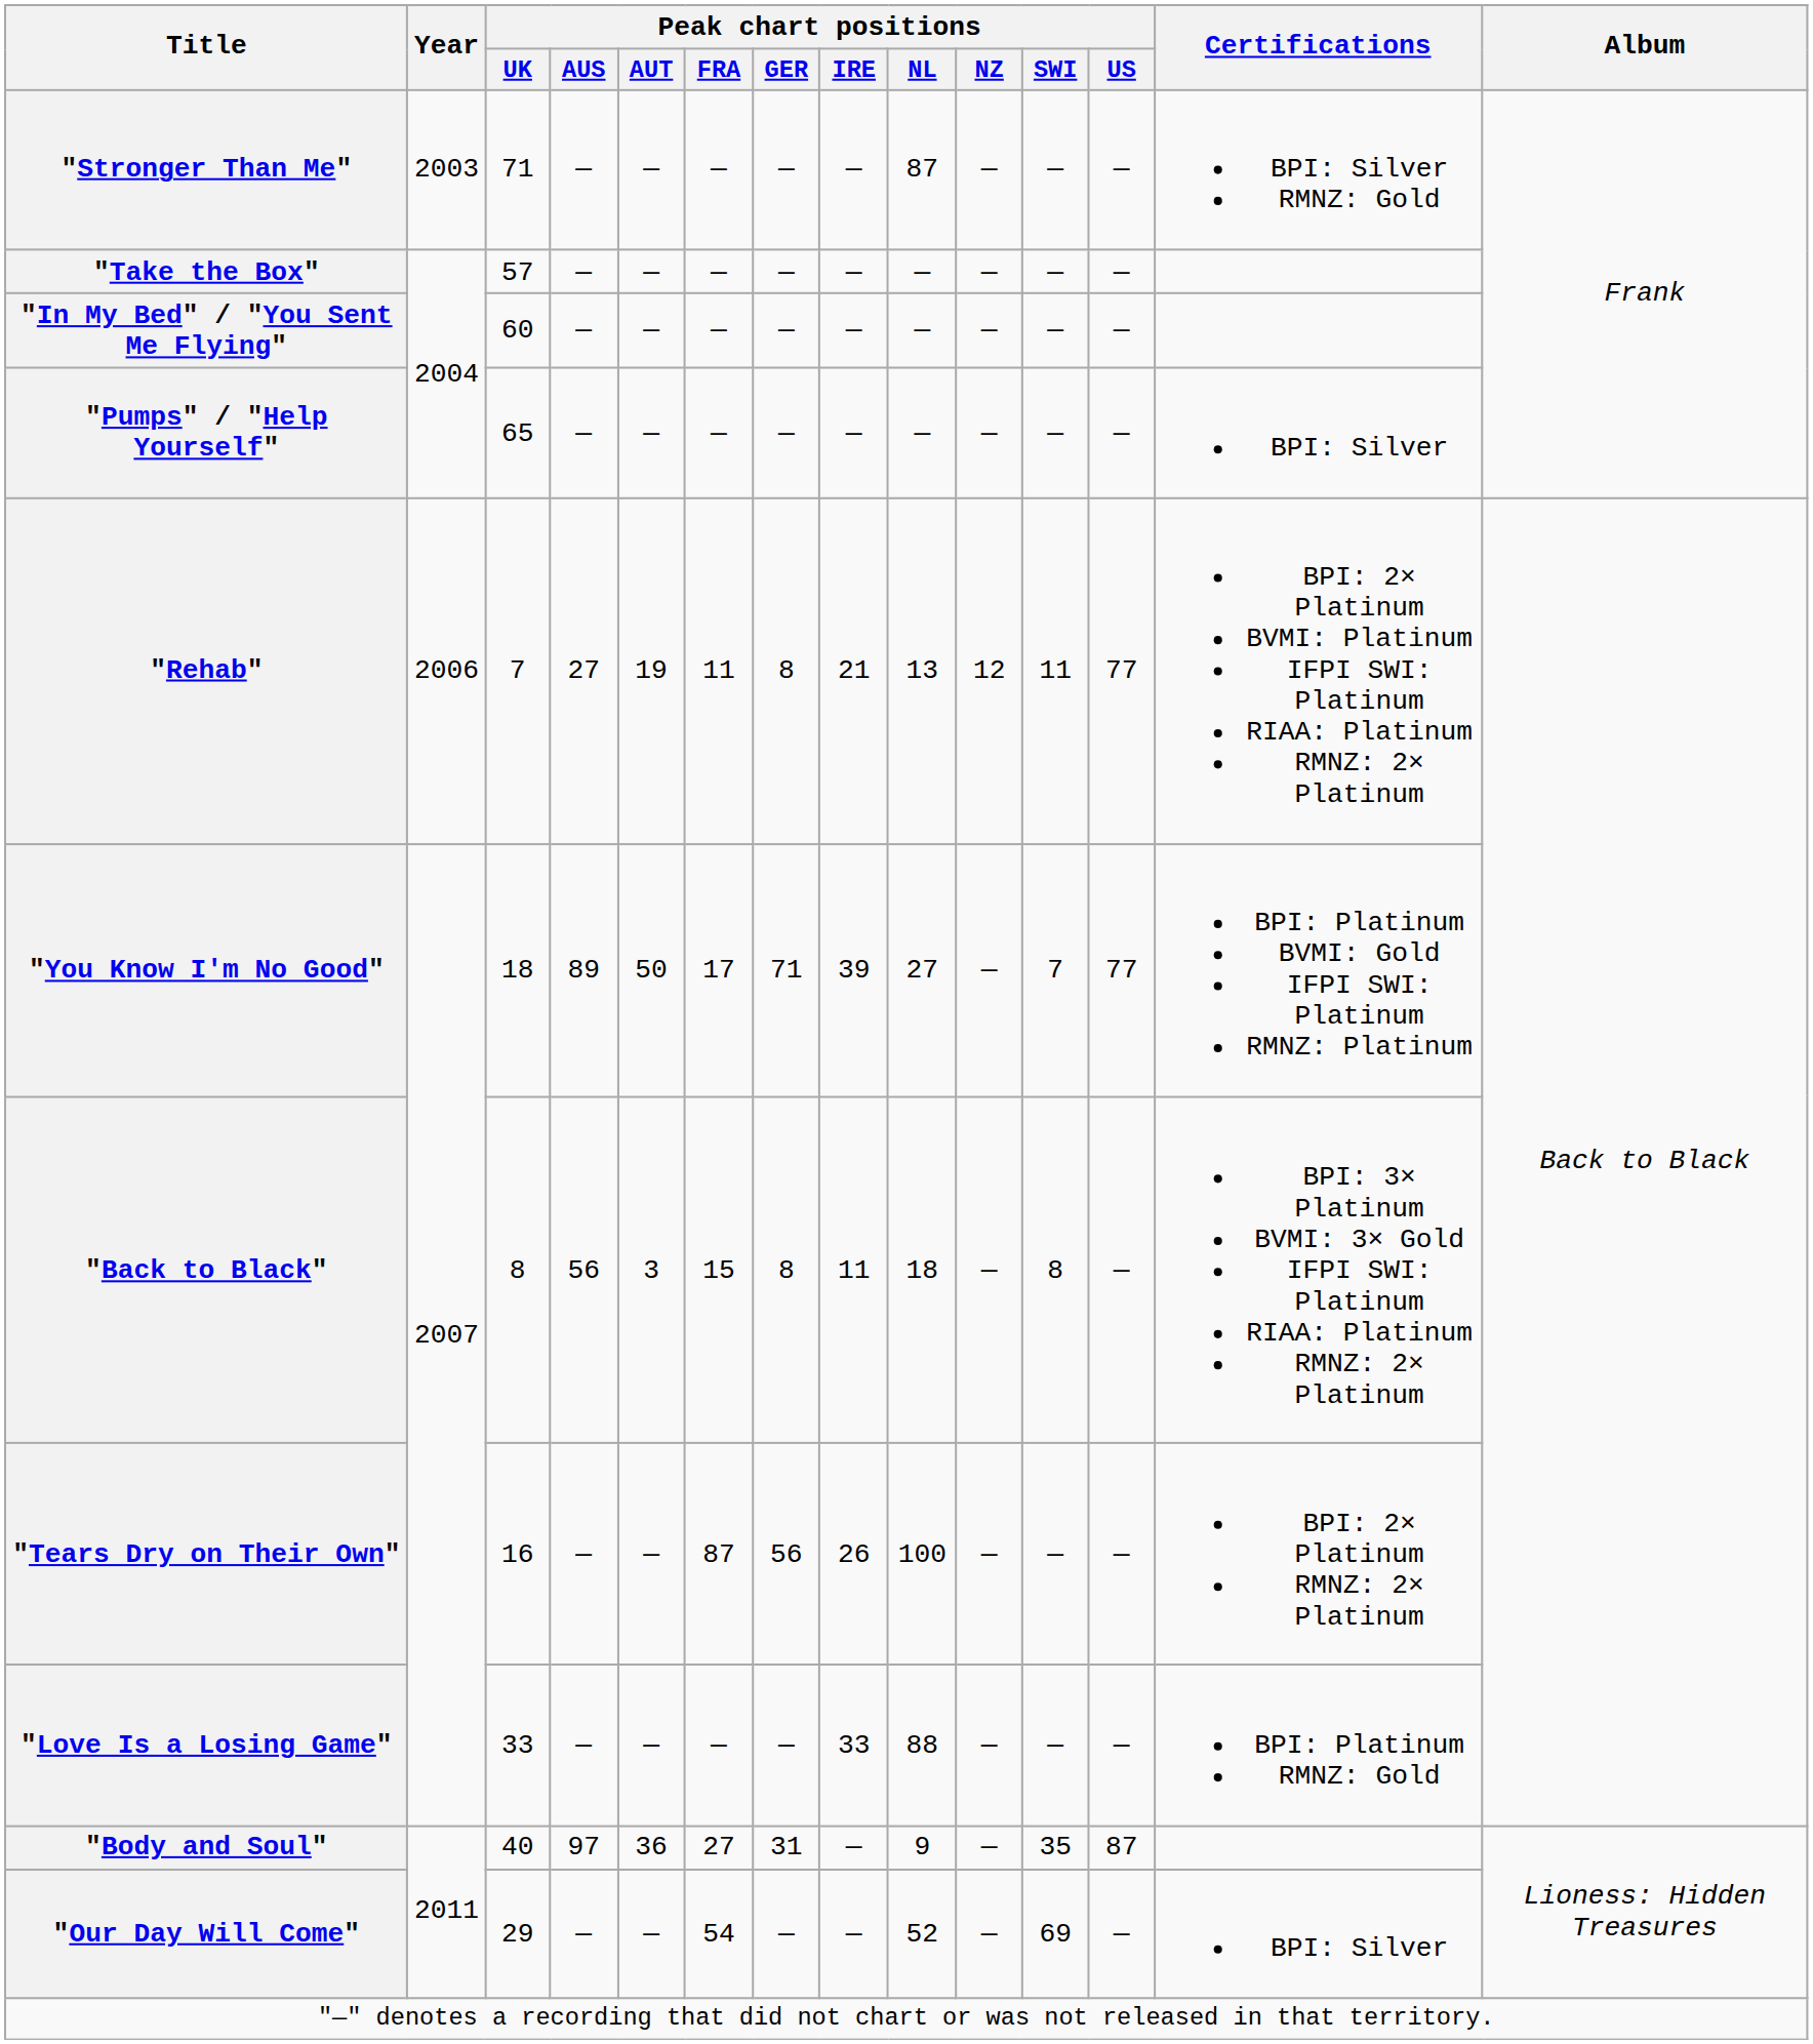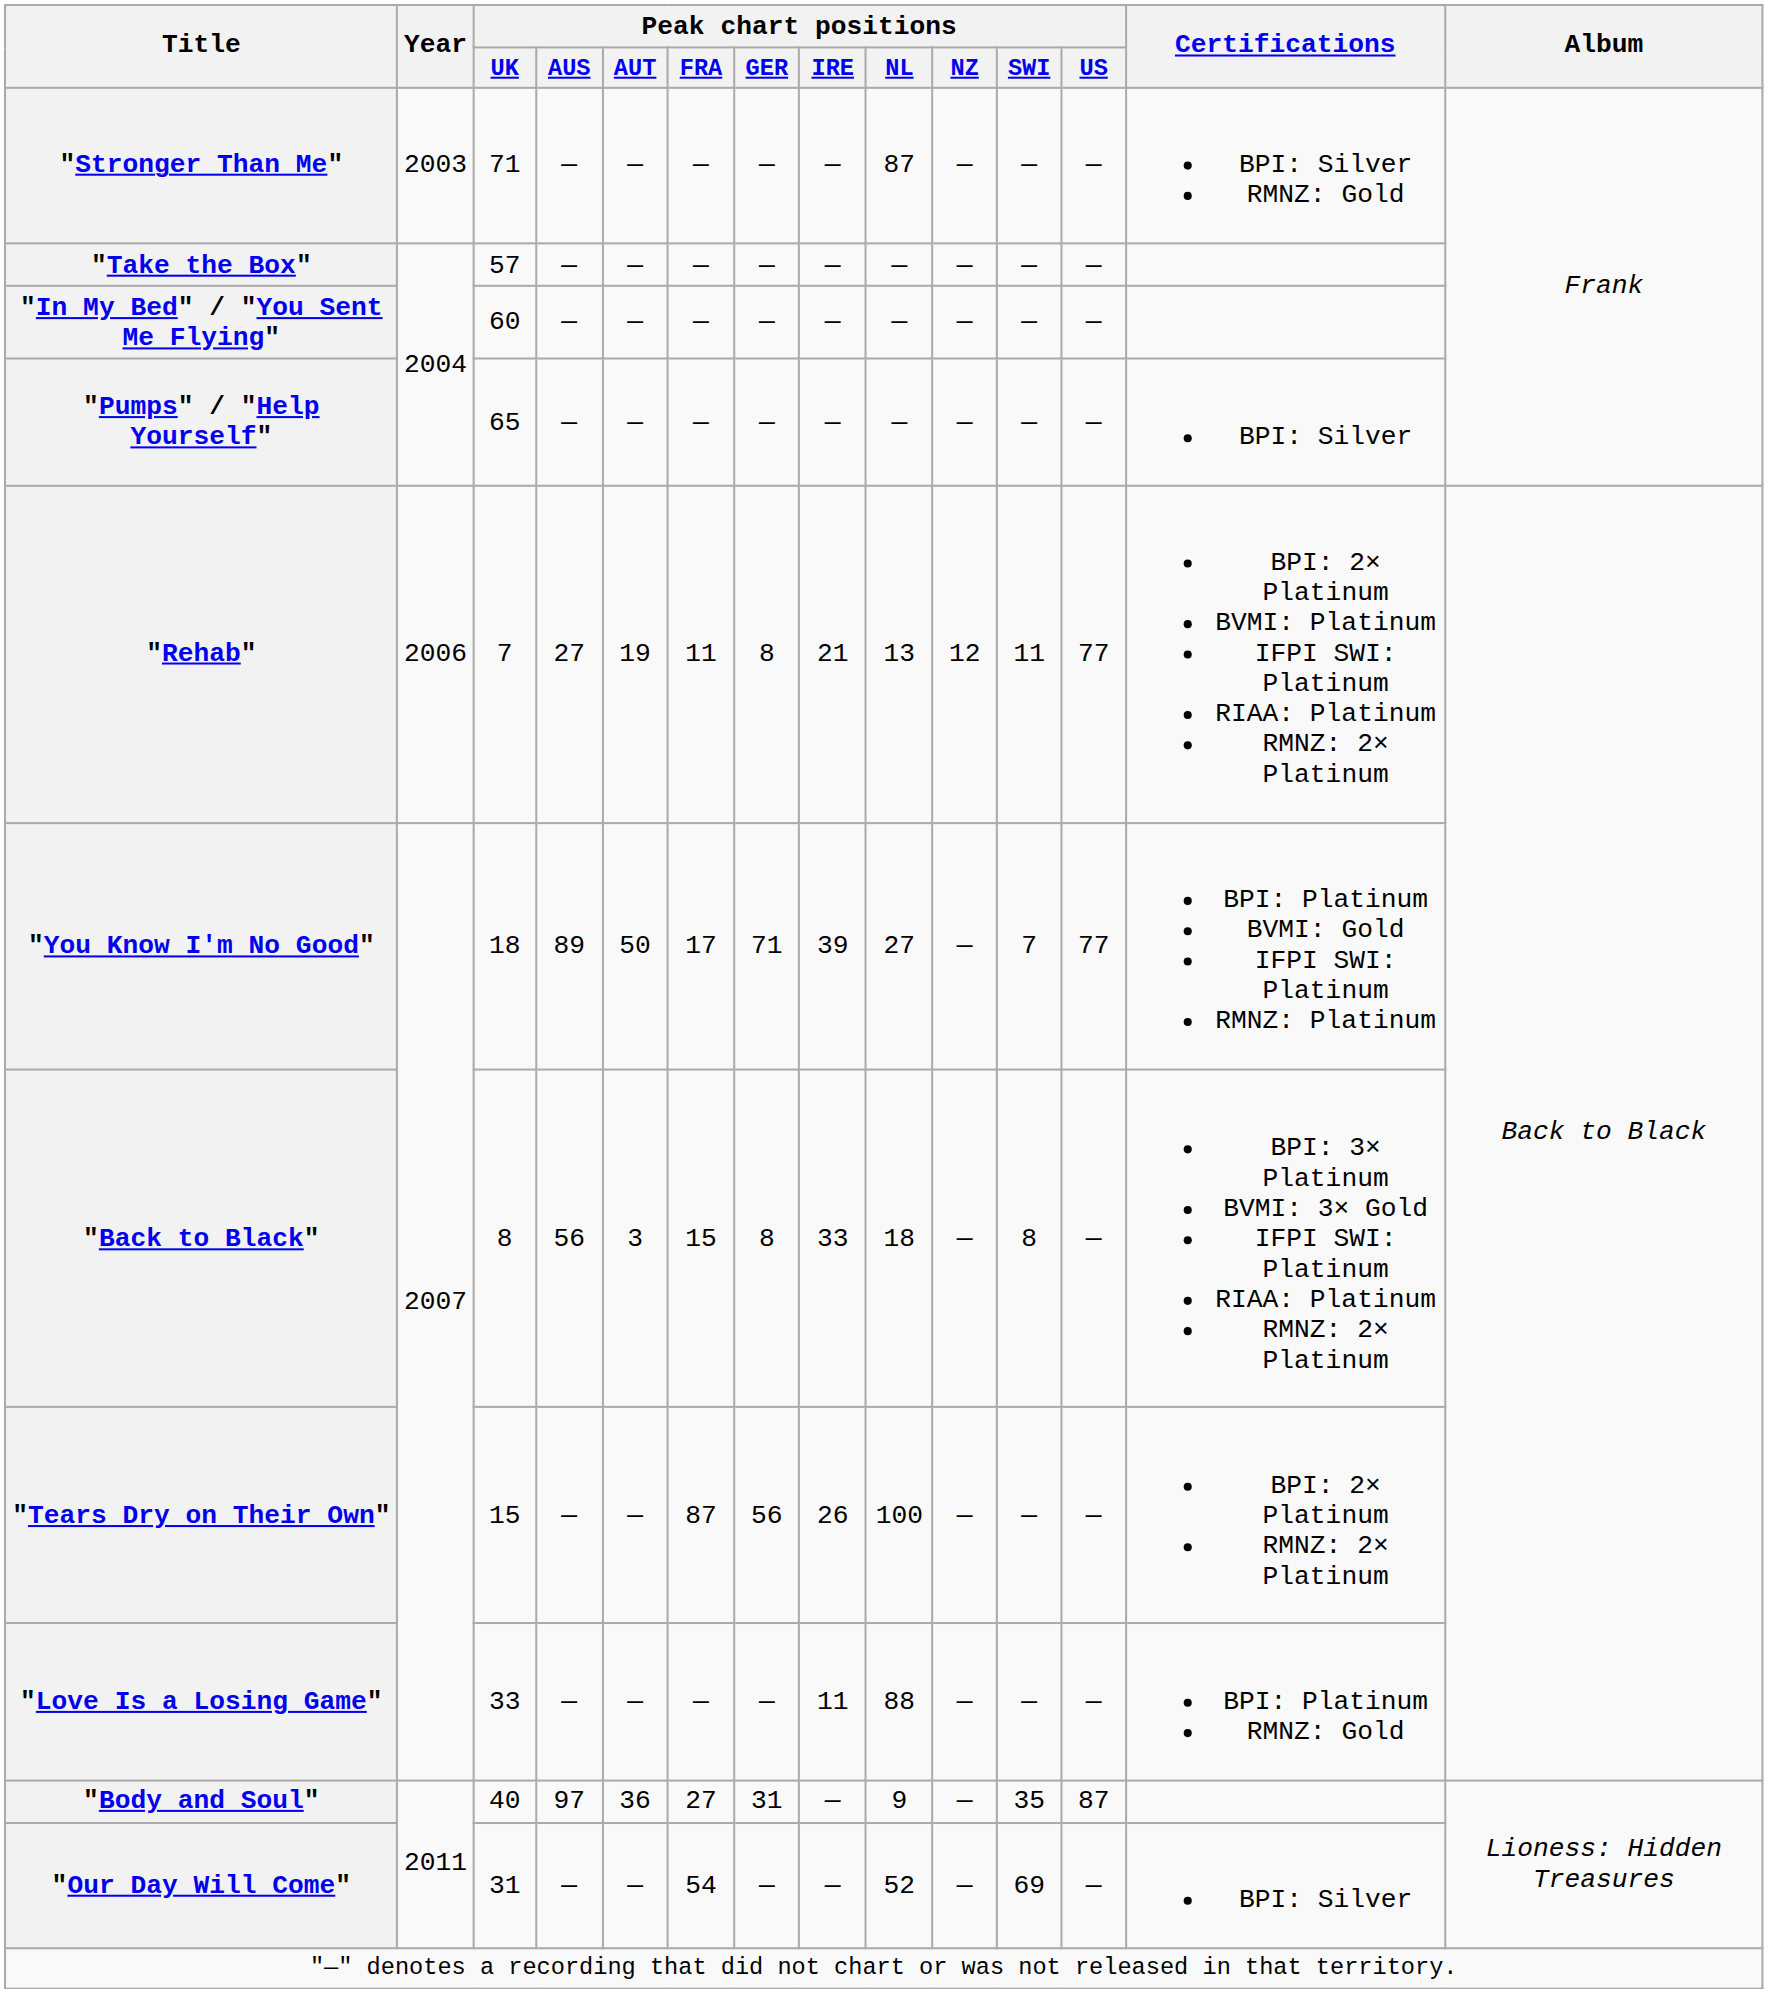"Back to Black" | Peak chart positions / IRE: 11 -> 33
"Tears Dry on Their Own" | Peak chart positions / UK: 16 -> 15
"Love Is a Losing Game" | Peak chart positions / IRE: 33 -> 11
"Our Day Will Come" | Peak chart positions / UK: 29 -> 31
